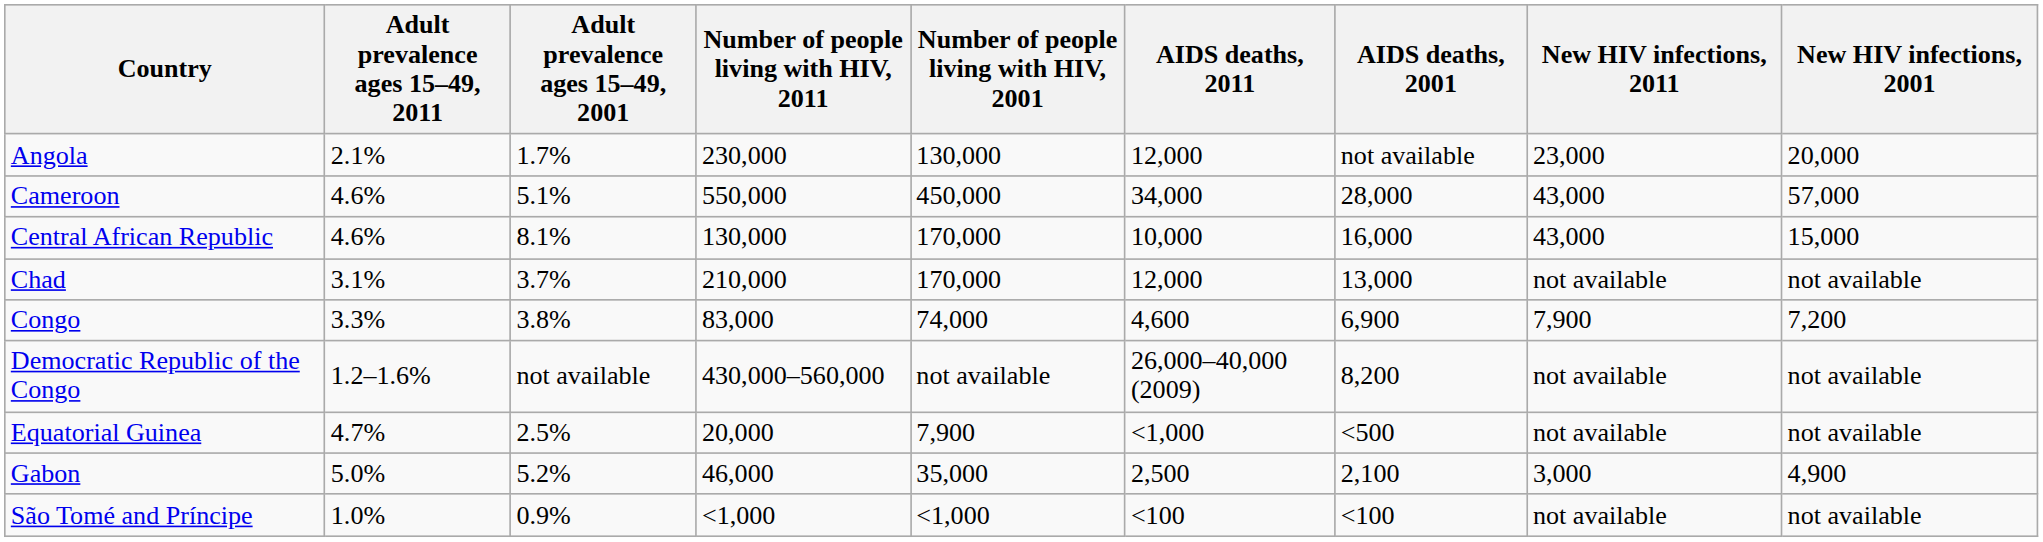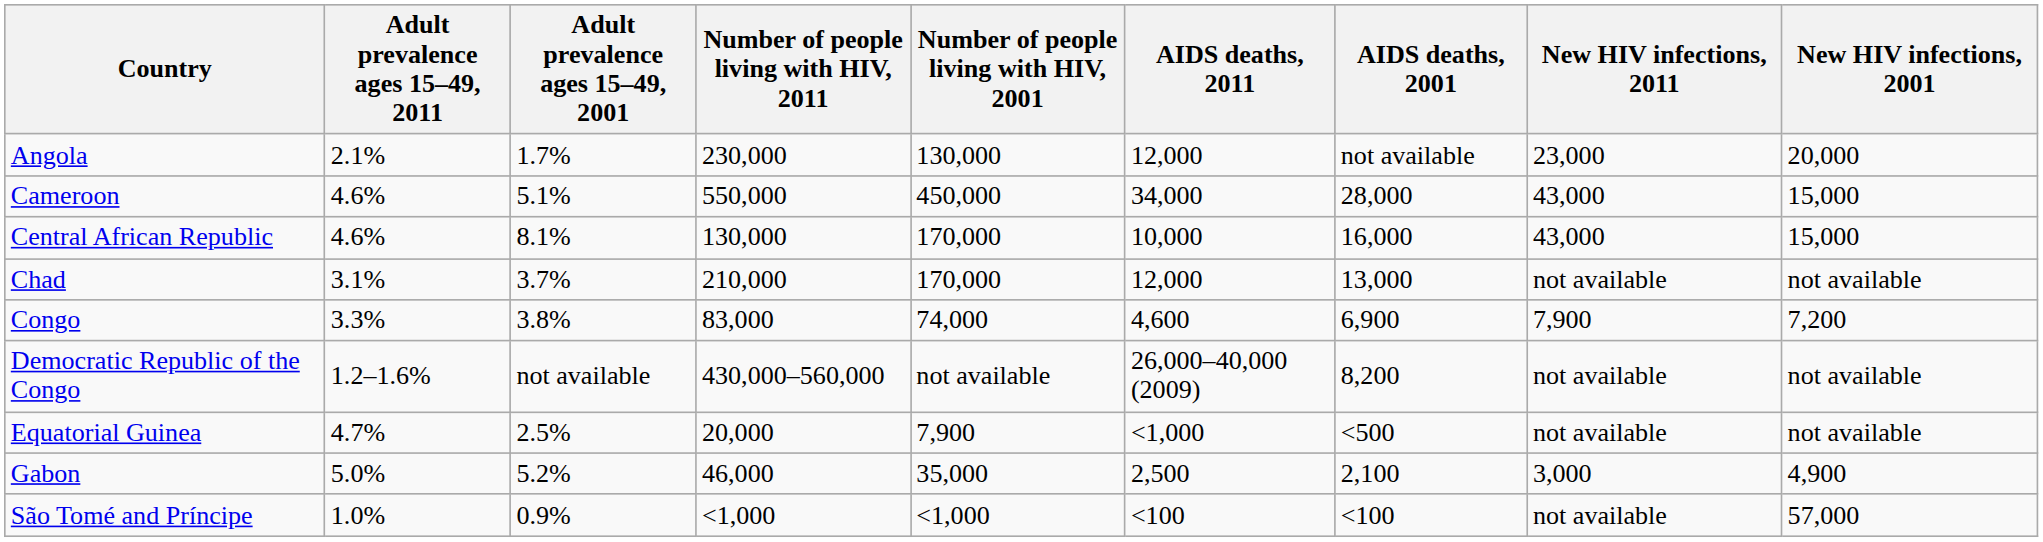Cameroon | New HIV infections, 2001: 57,000 -> 15,000
São Tomé and Príncipe | New HIV infections, 2001: not available -> 57,000
